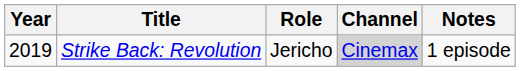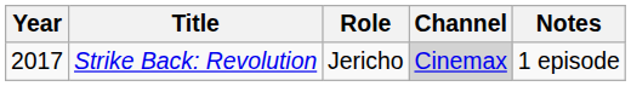Strike Back: Revolution | Year: 2019 -> 2017
